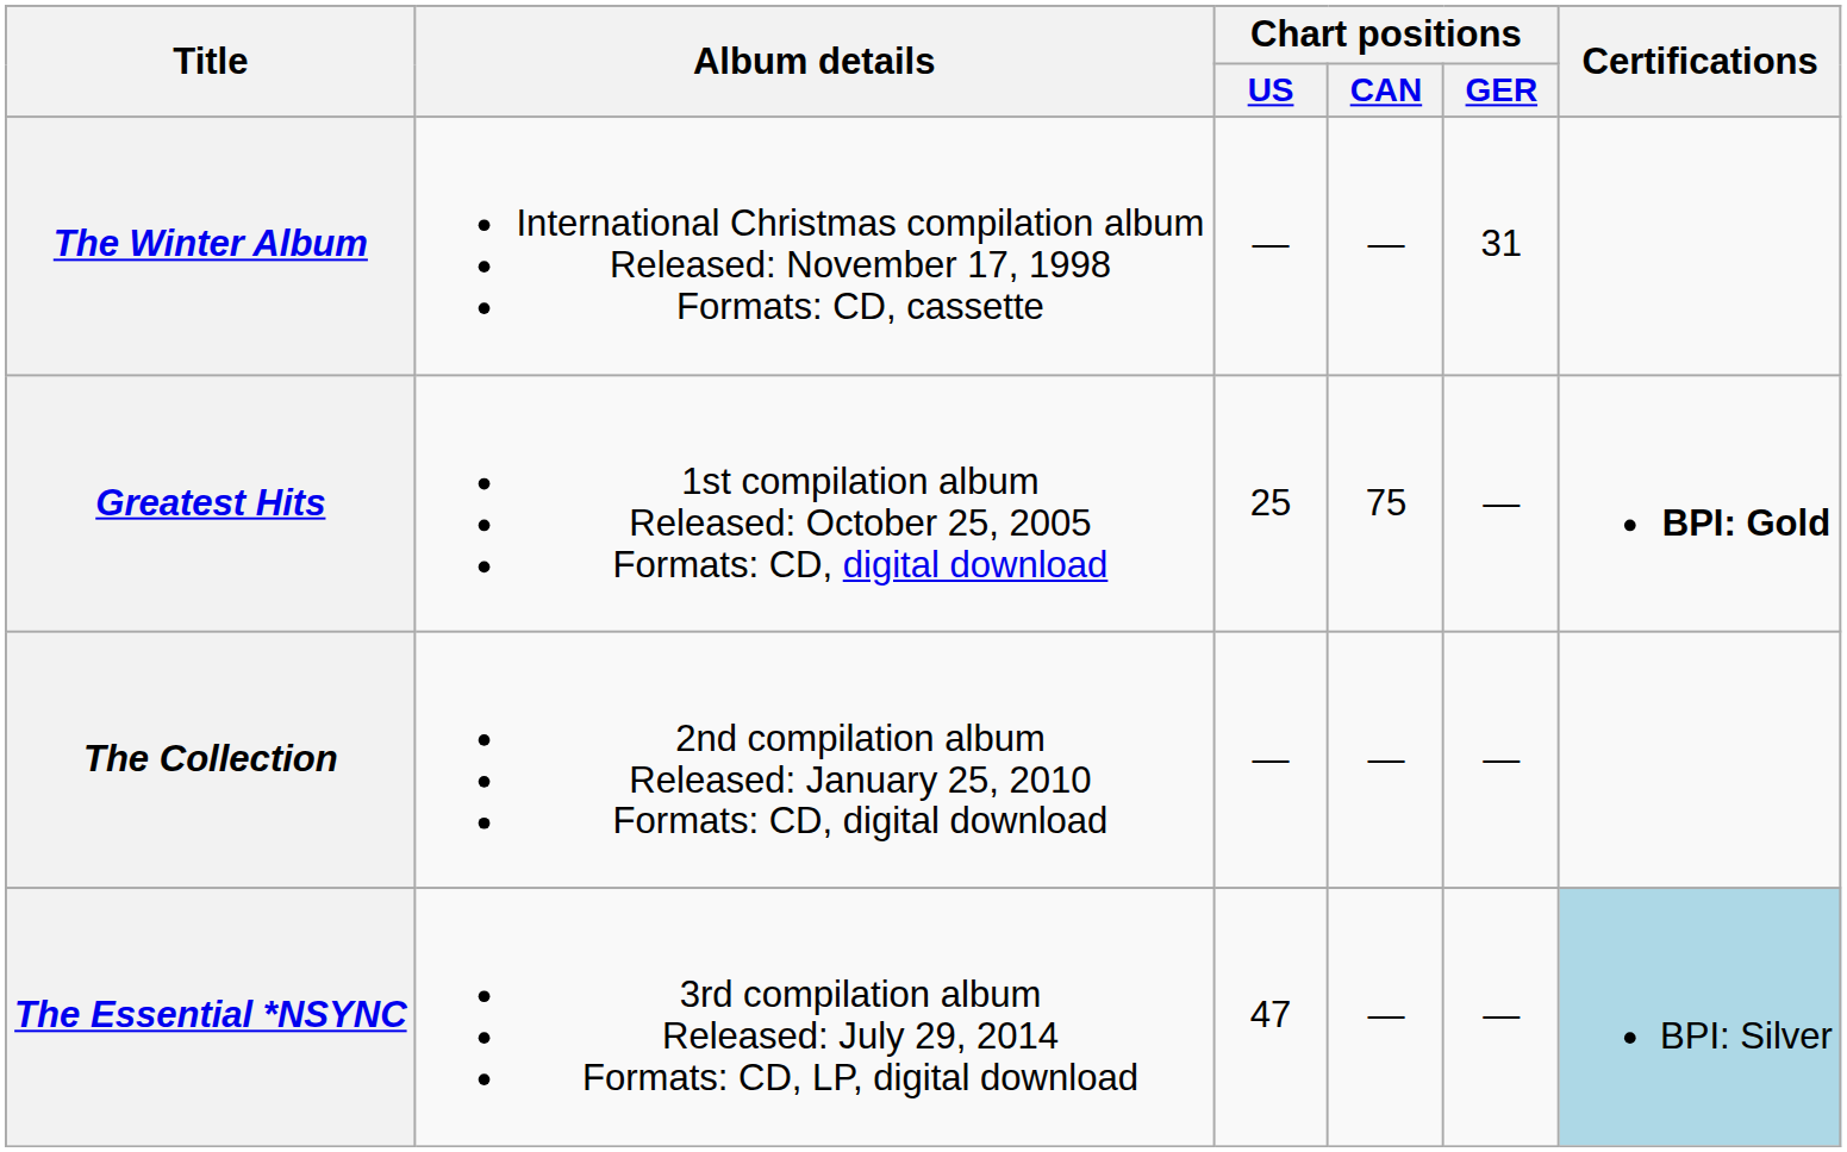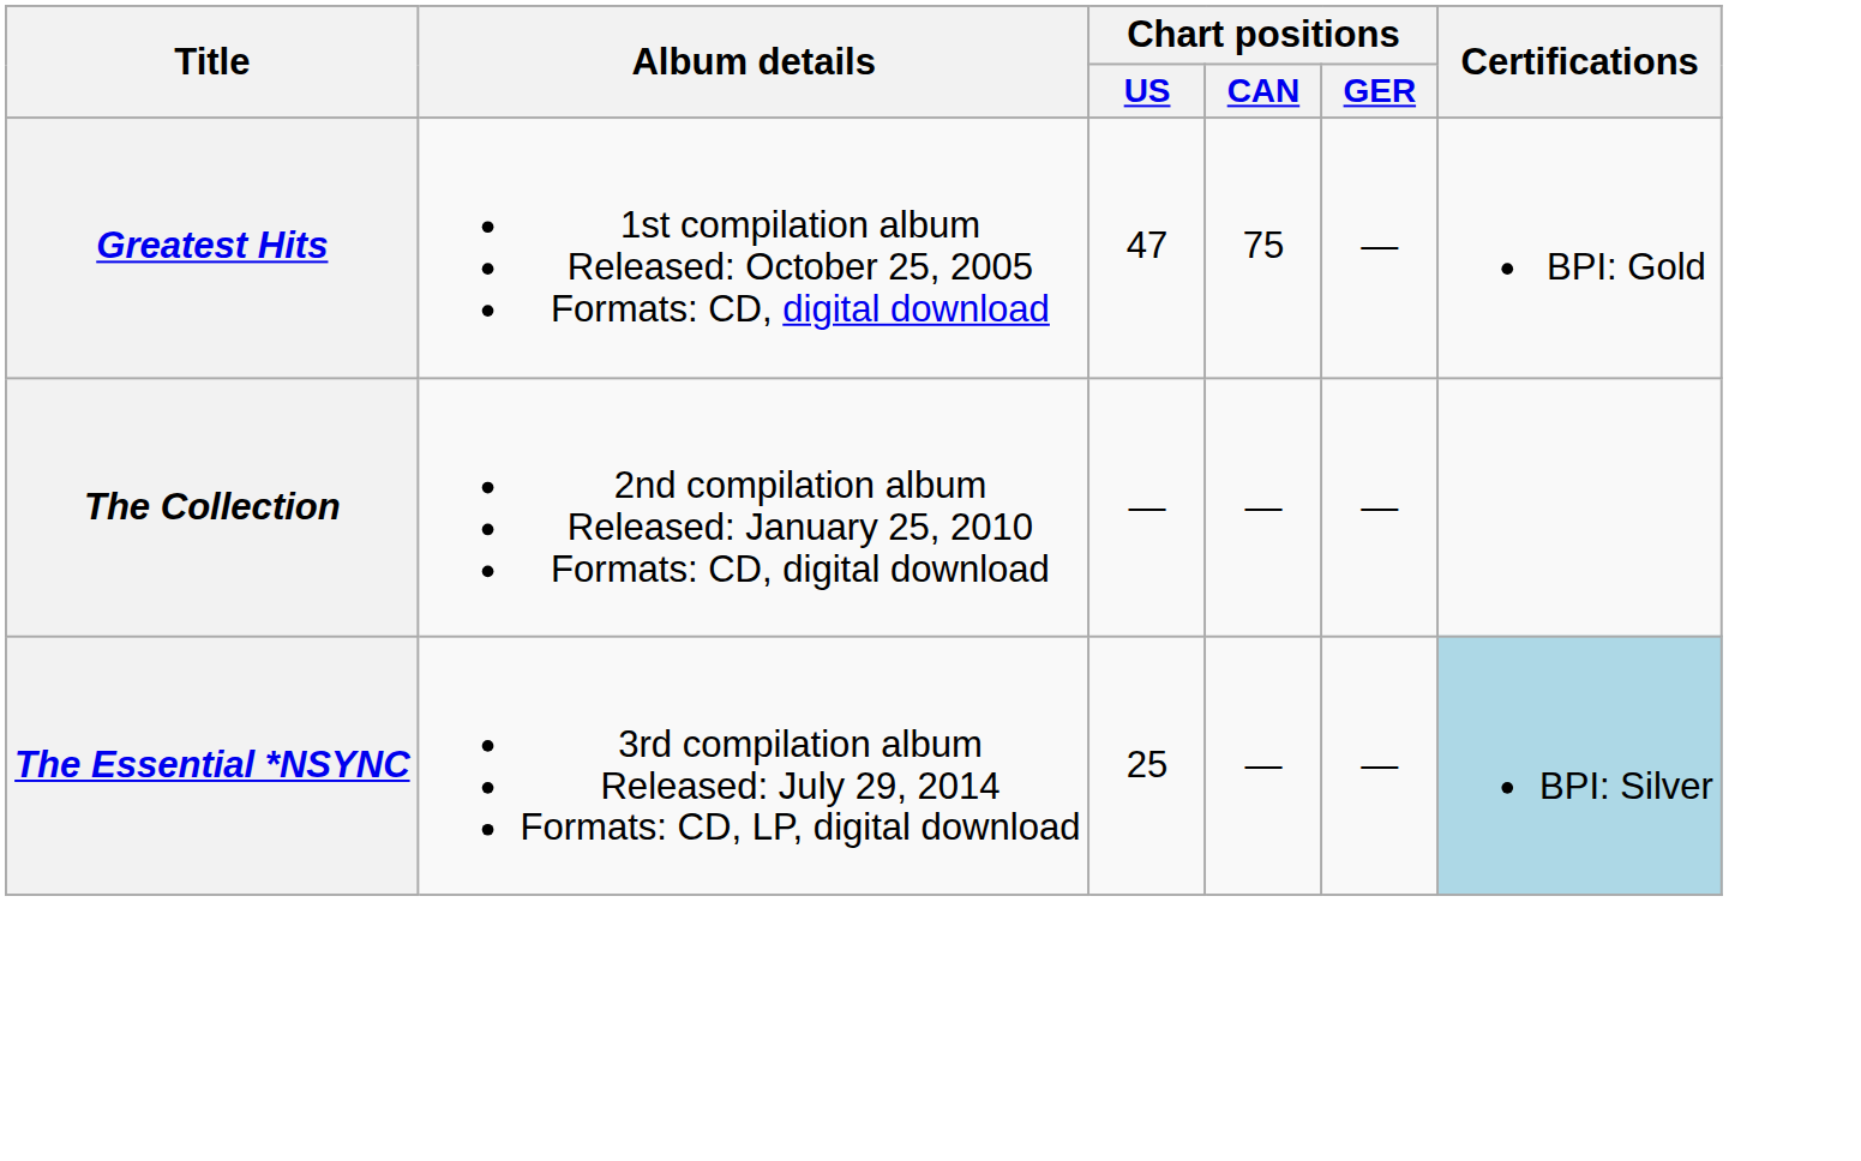- row: The Winter Album | International Christmas compilation album Released: November 17, 1998 Formats: CD, cassette | — | — | 31
Greatest Hits | Chart positions / US: 25 -> 47
Greatest Hits | Certifications: bold -> normal
The Essential *NSYNC | Chart positions / US: 47 -> 25
